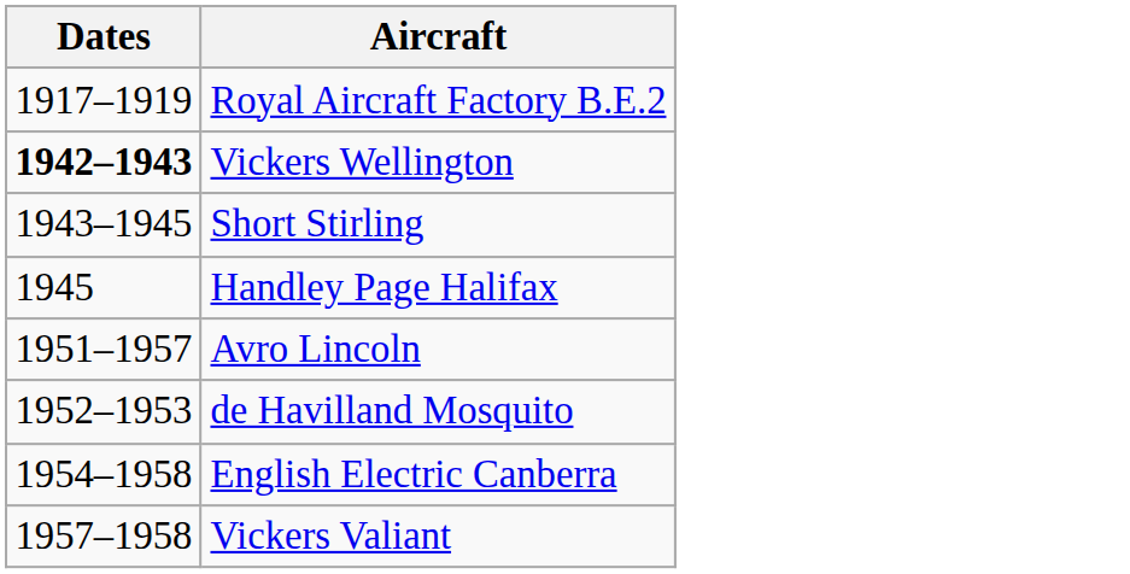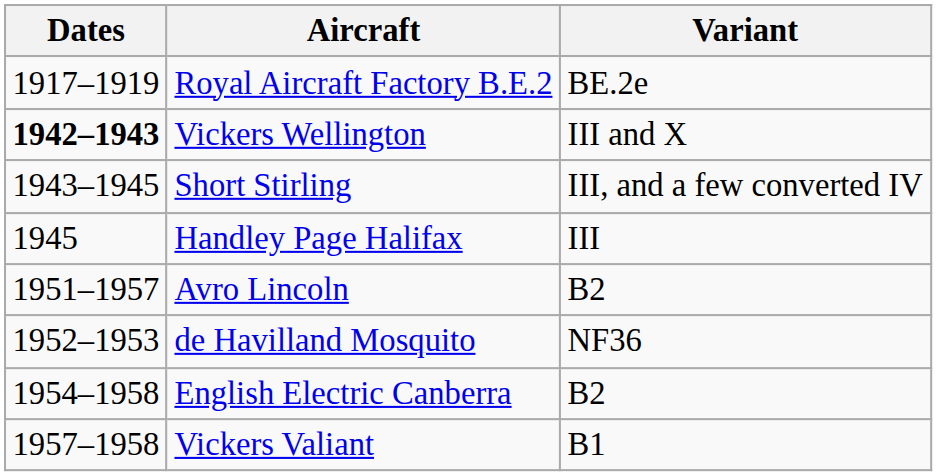+ column: Variant | BE.2e | III and X | III, and a few converted IV | III | B2 | NF36 | B2 | B1
